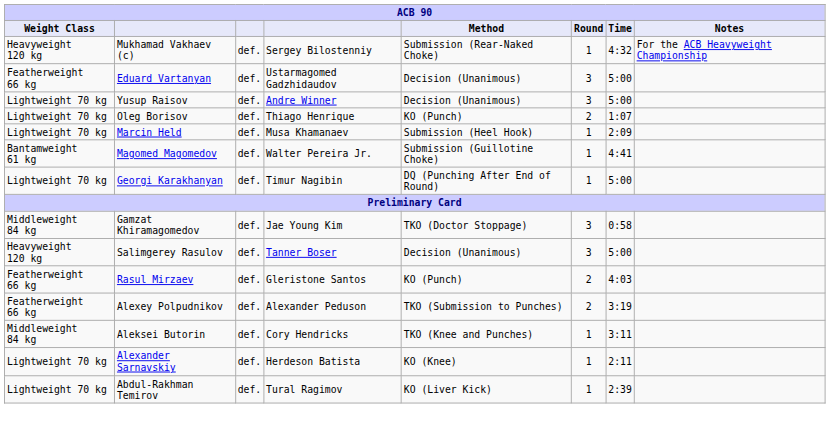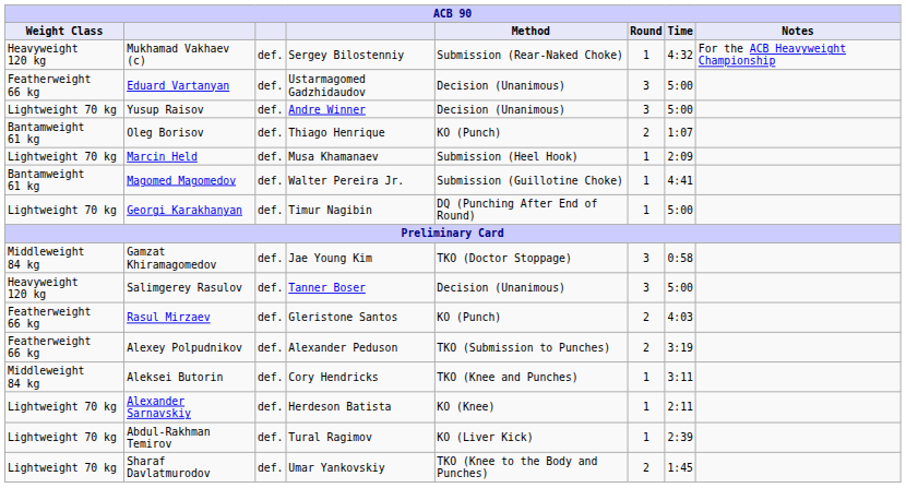Oleg Borisov | Weight Class: Lightweight 70 kg -> Bantamweight 61 kg
+ row: Lightweight 70 kg | Sharaf Davlatmurodov | def. | Umar Yankovskiy | TKO (Knee to the Body and Punches) | 2 | 1:45
